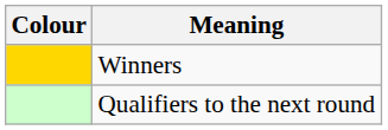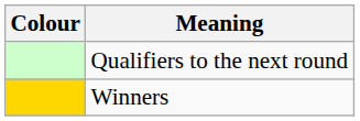rows swapped: Winners <-> Qualifiers to the next round
